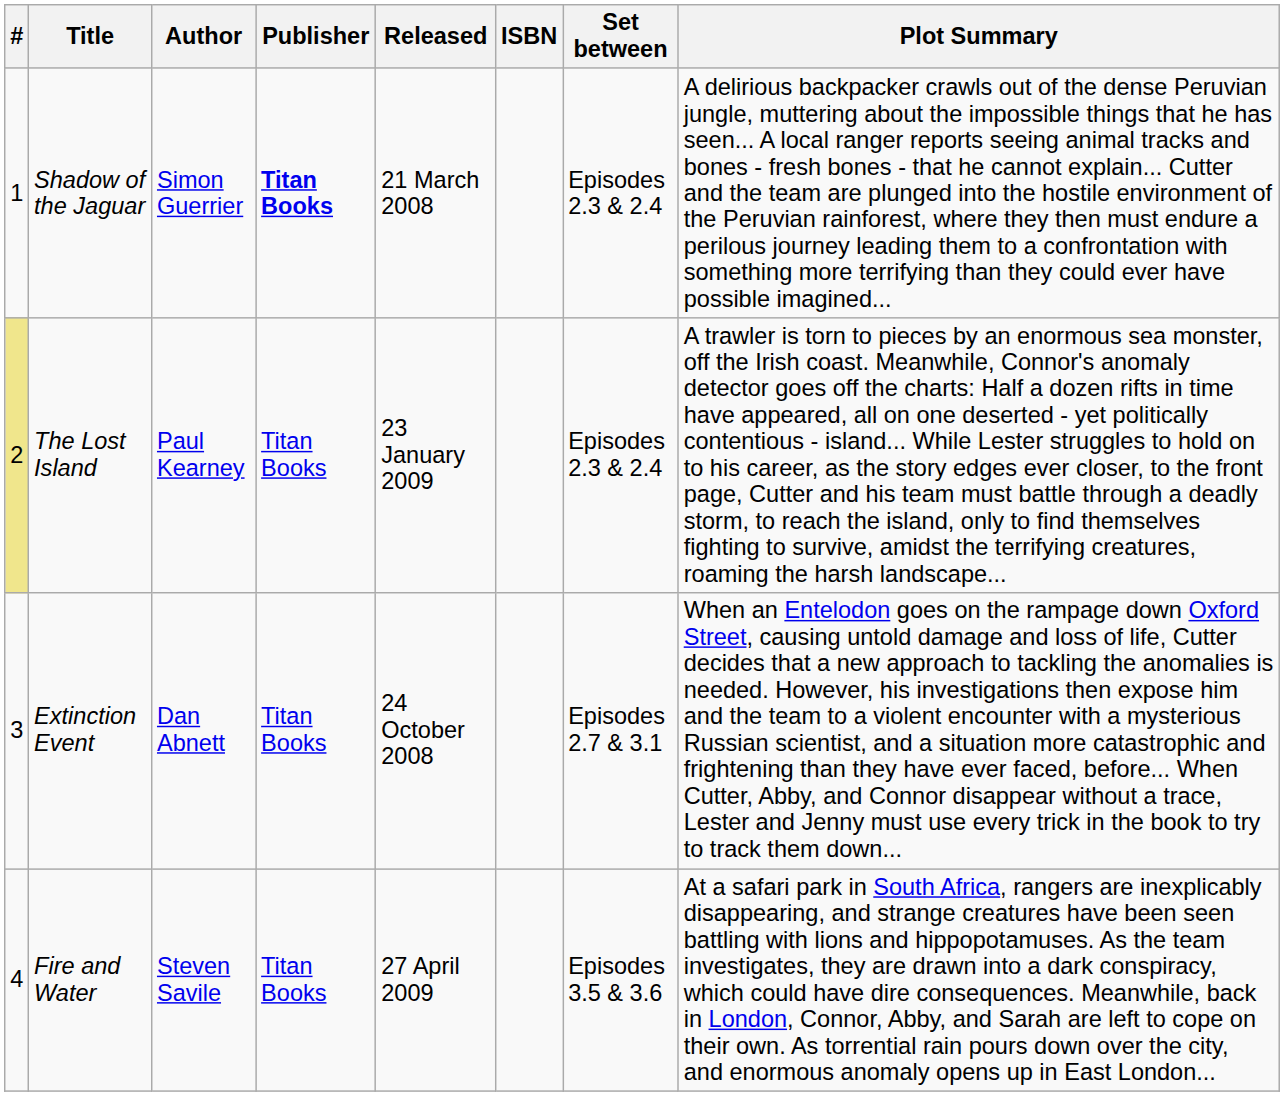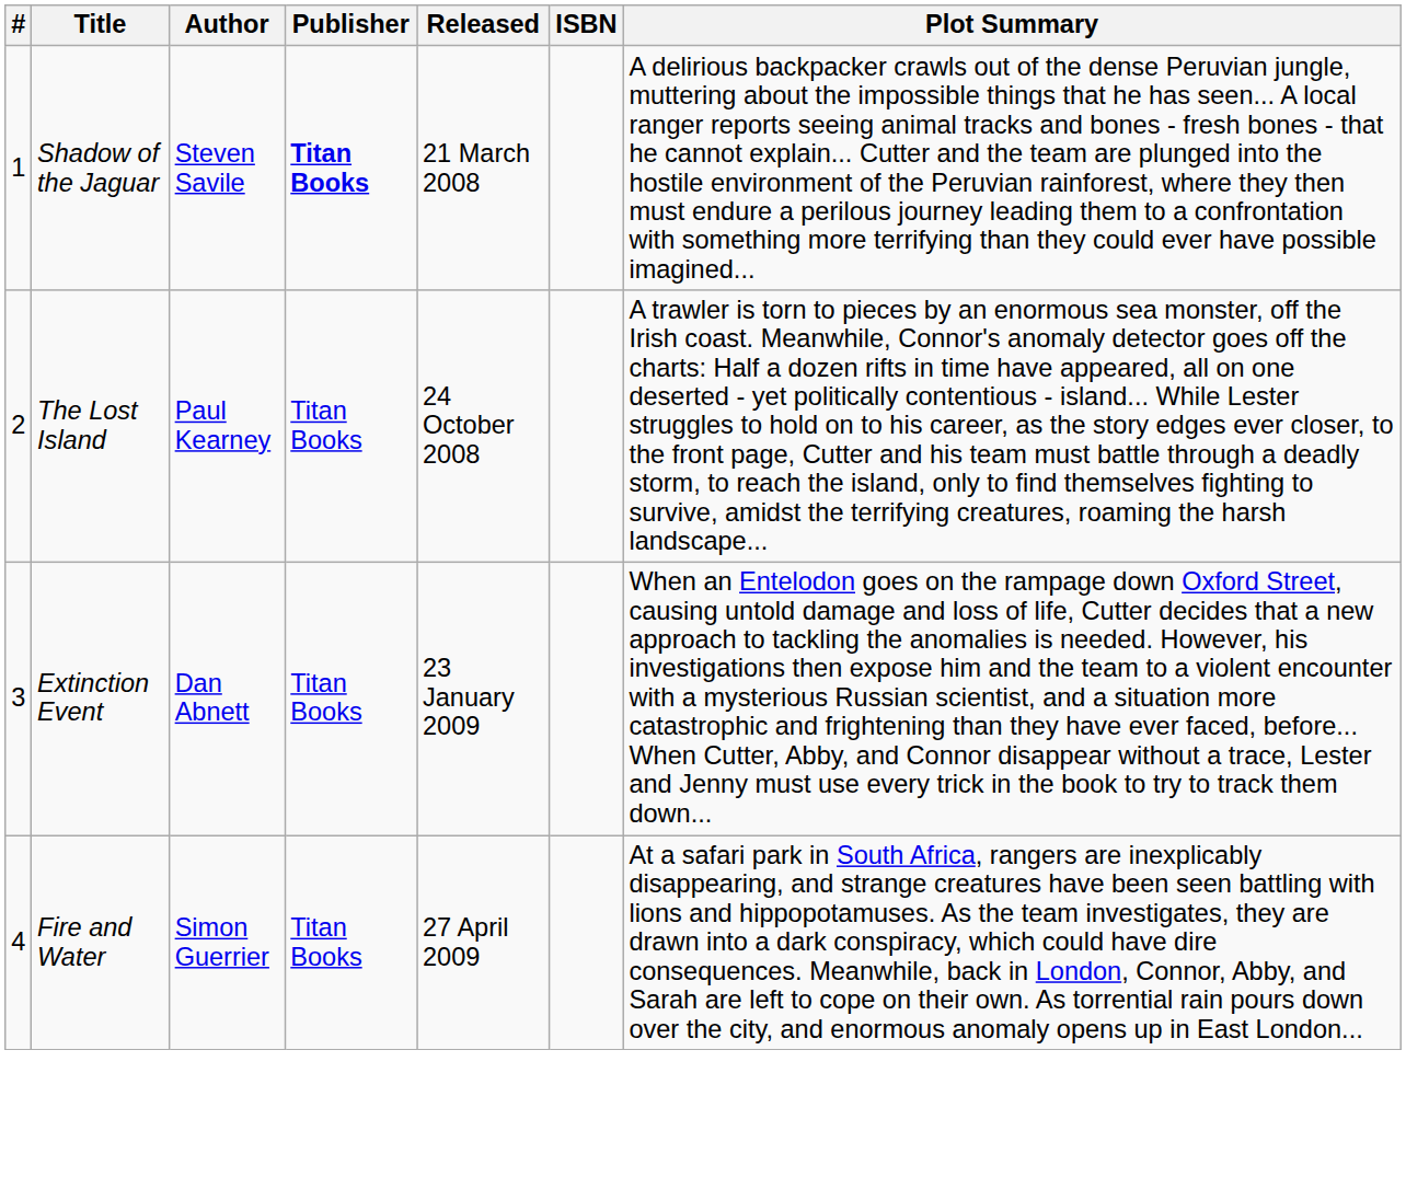- column: Set between | Episodes 2.3 & 2.4 | Episodes 2.3 & 2.4 | Episodes 2.7 & 3.1 | Episodes 3.5 & 3.6
Shadow of the Jaguar | Author: Simon Guerrier -> Steven Savile
The Lost Island | #: khaki background -> no background
The Lost Island | Released: 23 January 2009 -> 24 October 2008
Extinction Event | Released: 24 October 2008 -> 23 January 2009
Fire and Water | Author: Steven Savile -> Simon Guerrier
